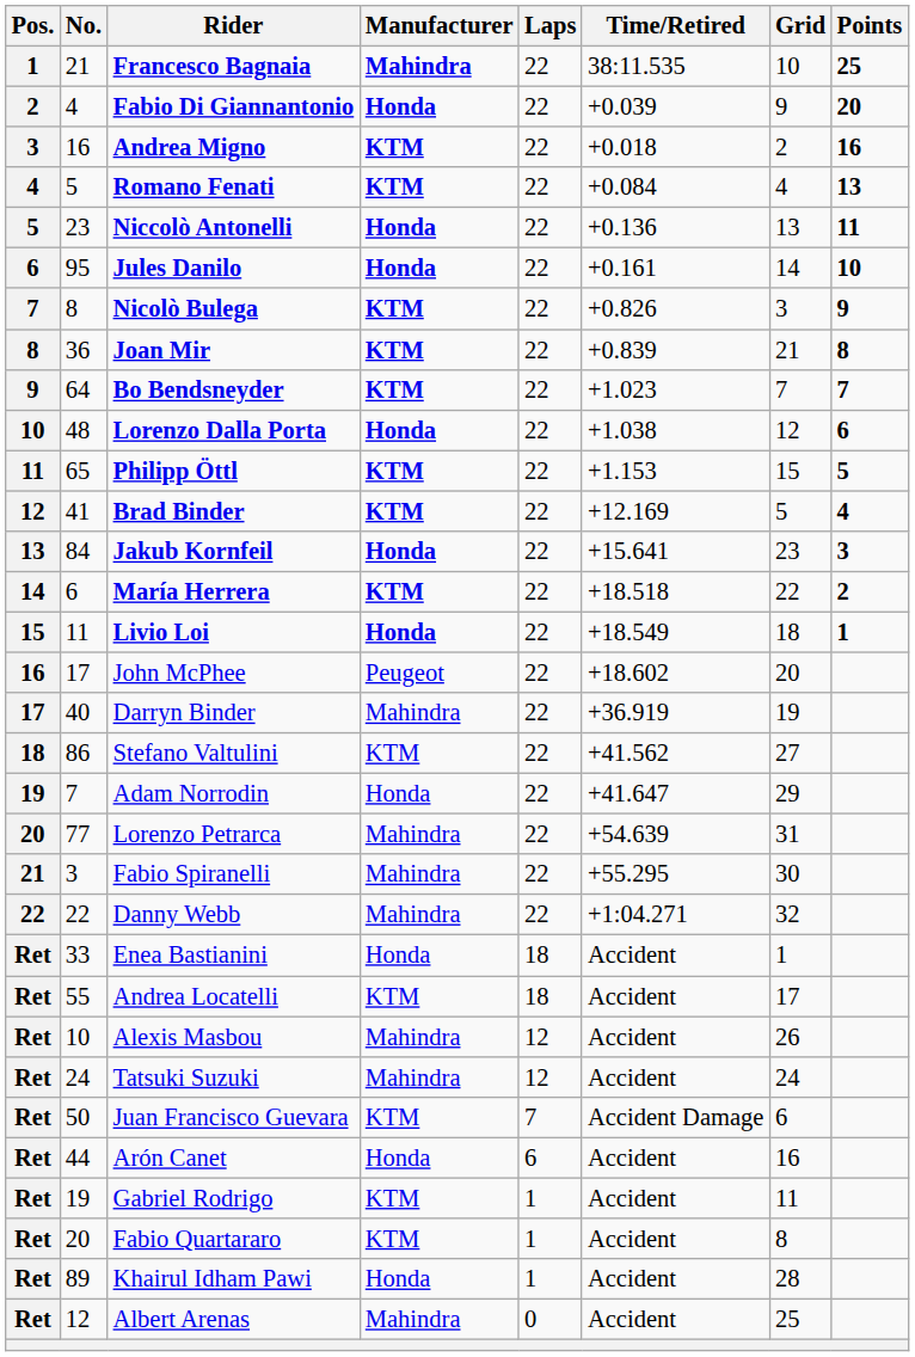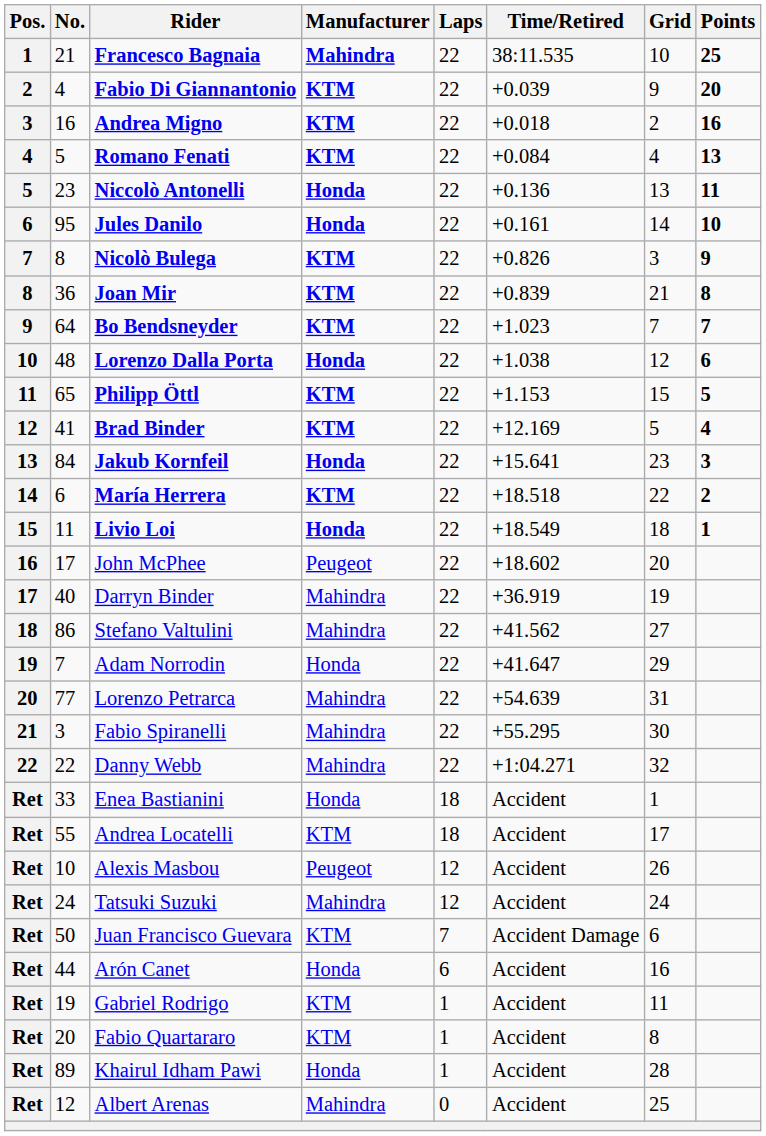Fabio Di Giannantonio | Manufacturer: Honda -> KTM
Stefano Valtulini | Manufacturer: KTM -> Mahindra
Alexis Masbou | Manufacturer: Mahindra -> Peugeot
